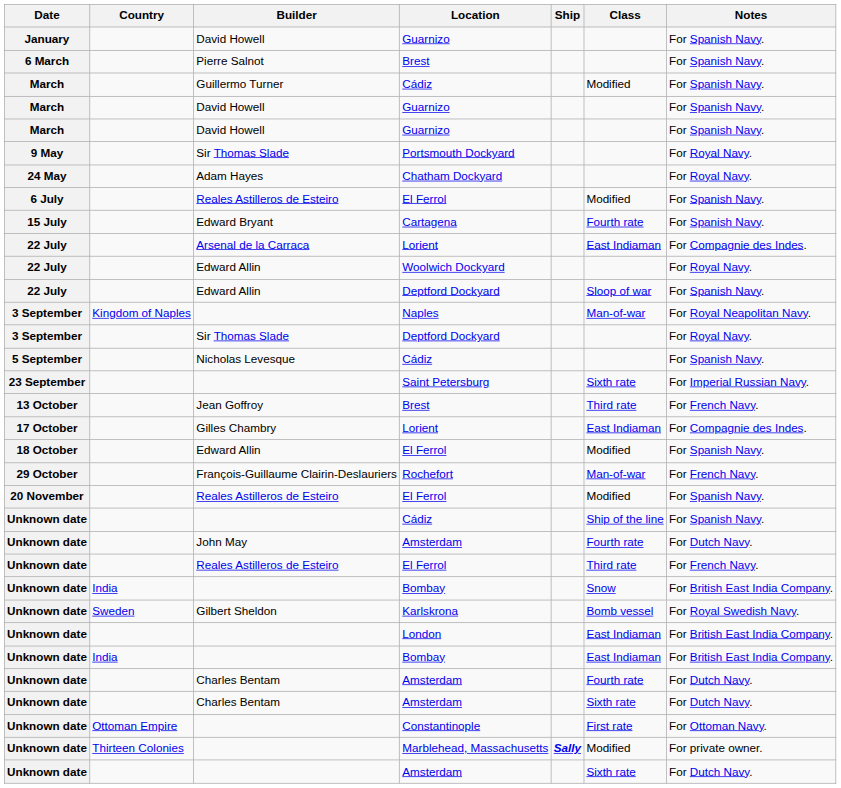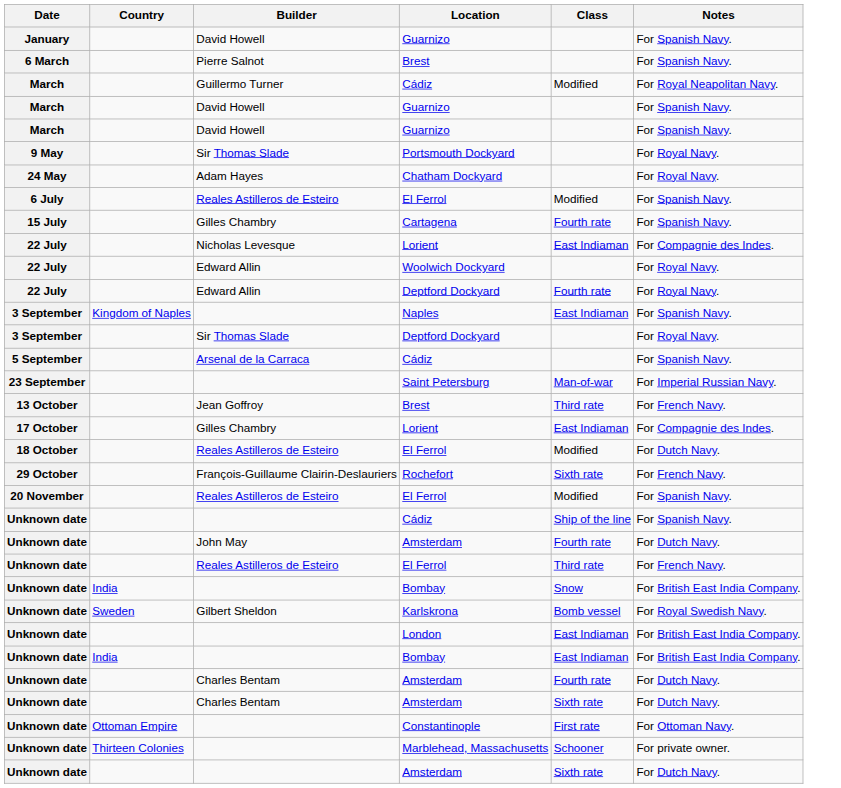- column: Ship | Sally
March / Cádiz | Notes: For Spanish Navy. -> For Royal Neapolitan Navy.
Cartagena | Builder: Edward Bryant -> Gilles Chambry
22 July / Lorient | Builder: Arsenal de la Carraca -> Nicholas Levesque
22 July / Deptford Dockyard | Class: Sloop of war -> Fourth rate
22 July / Deptford Dockyard | Notes: For Spanish Navy. -> For Royal Navy.
Naples | Class: Man-of-war -> East Indiaman
Naples | Notes: For Royal Neapolitan Navy. -> For Spanish Navy.
5 September / Cádiz | Builder: Nicholas Levesque -> Arsenal de la Carraca
Saint Petersburg | Class: Sixth rate -> Man-of-war
18 October / El Ferrol | Builder: Edward Allin -> Reales Astilleros de Esteiro
18 October / El Ferrol | Notes: For Spanish Navy. -> For Dutch Navy.
Rochefort | Class: Man-of-war -> Sixth rate
Marblehead, Massachusetts | Class: Modified -> Schooner
